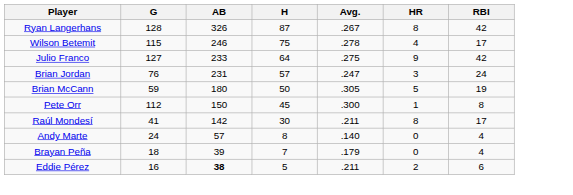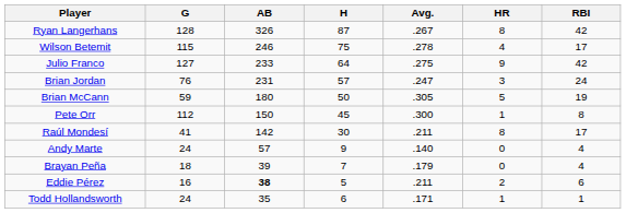Andy Marte | H: 8 -> 9
+ row: Todd Hollandsworth | 24 | 35 | 6 | .171 | 1 | 1
